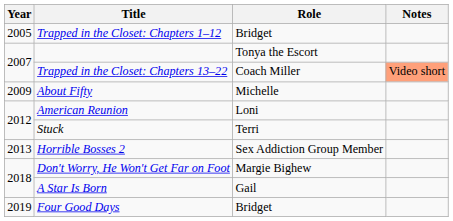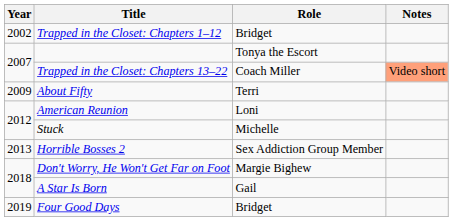Trapped in the Closet: Chapters 1–12 | Year: 2005 -> 2002
About Fifty | Role: Michelle -> Terri
Stuck | Role: Terri -> Michelle
